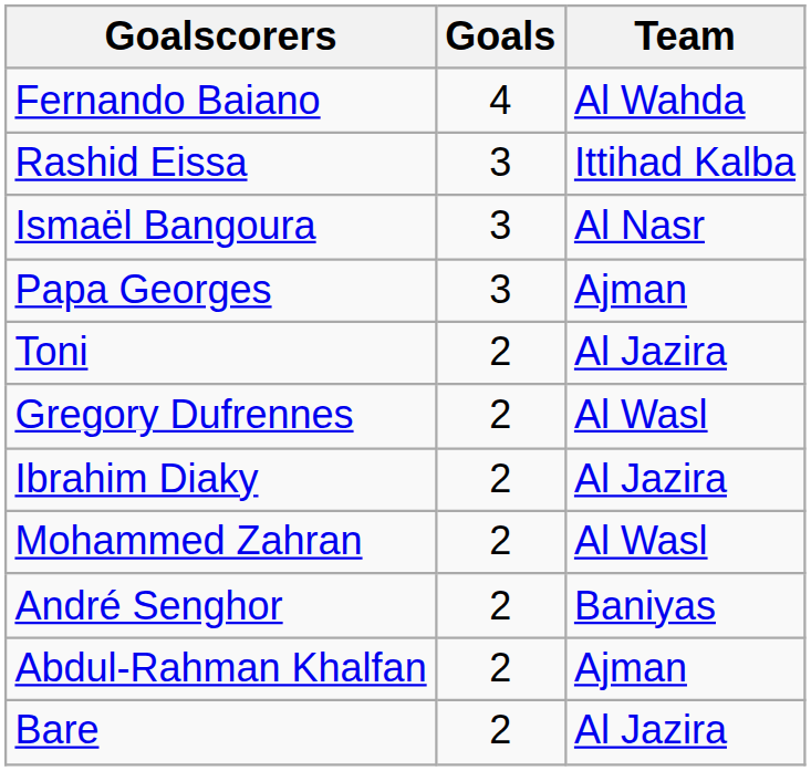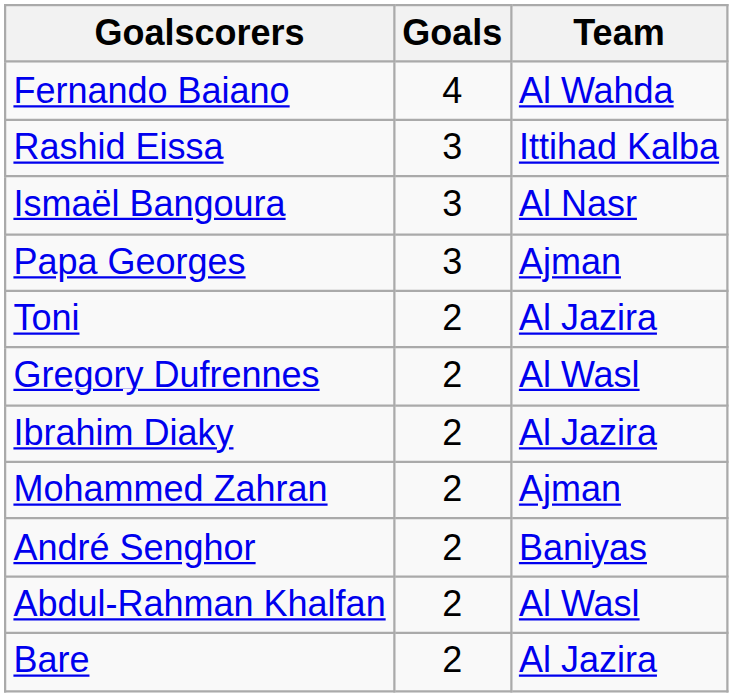Mohammed Zahran | Team: Al Wasl -> Ajman
Abdul-Rahman Khalfan | Team: Ajman -> Al Wasl
